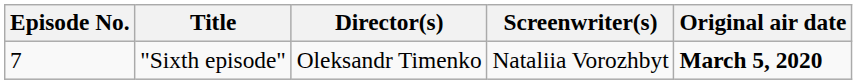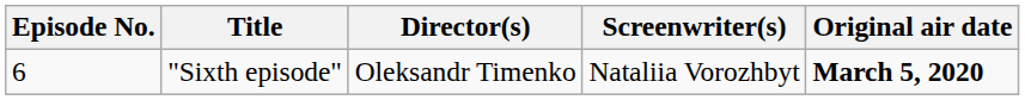"Sixth episode" | Episode No.: 7 -> 6
